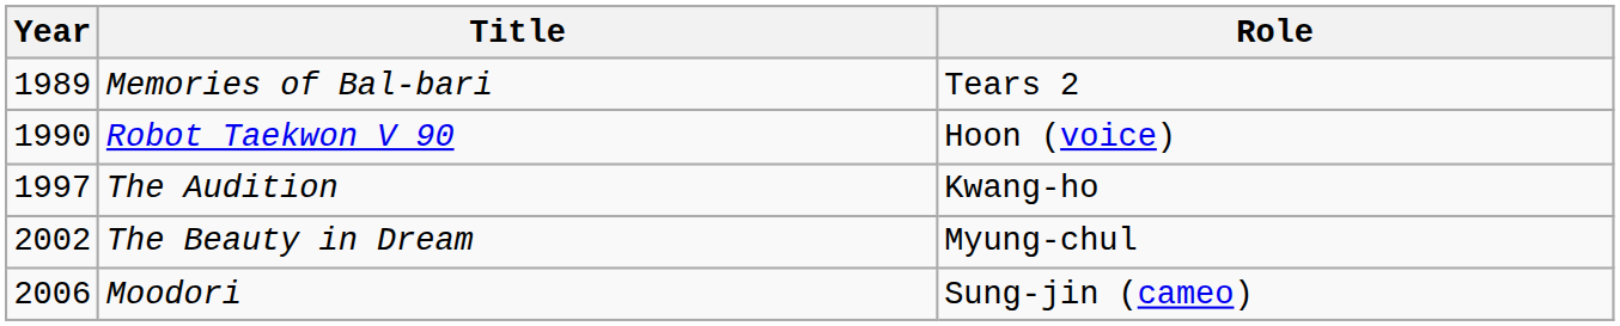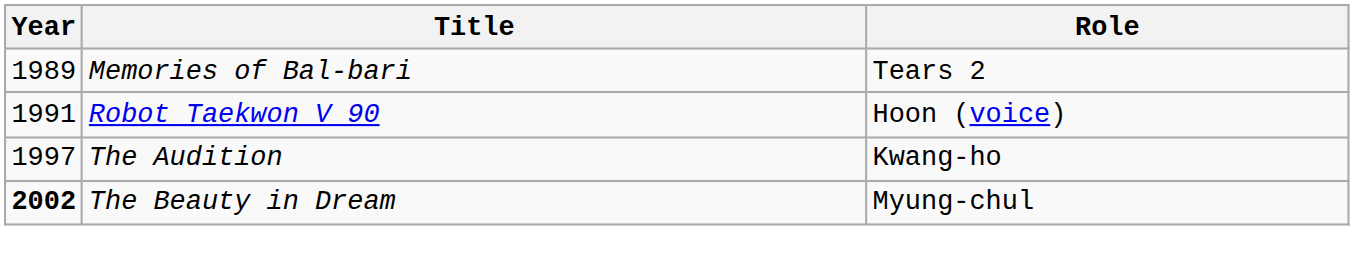Robot Taekwon V 90 | Year: 1990 -> 1991
The Beauty in Dream | Year: normal -> bold
- row: 2006 | Moodori | Sung-jin (cameo)
